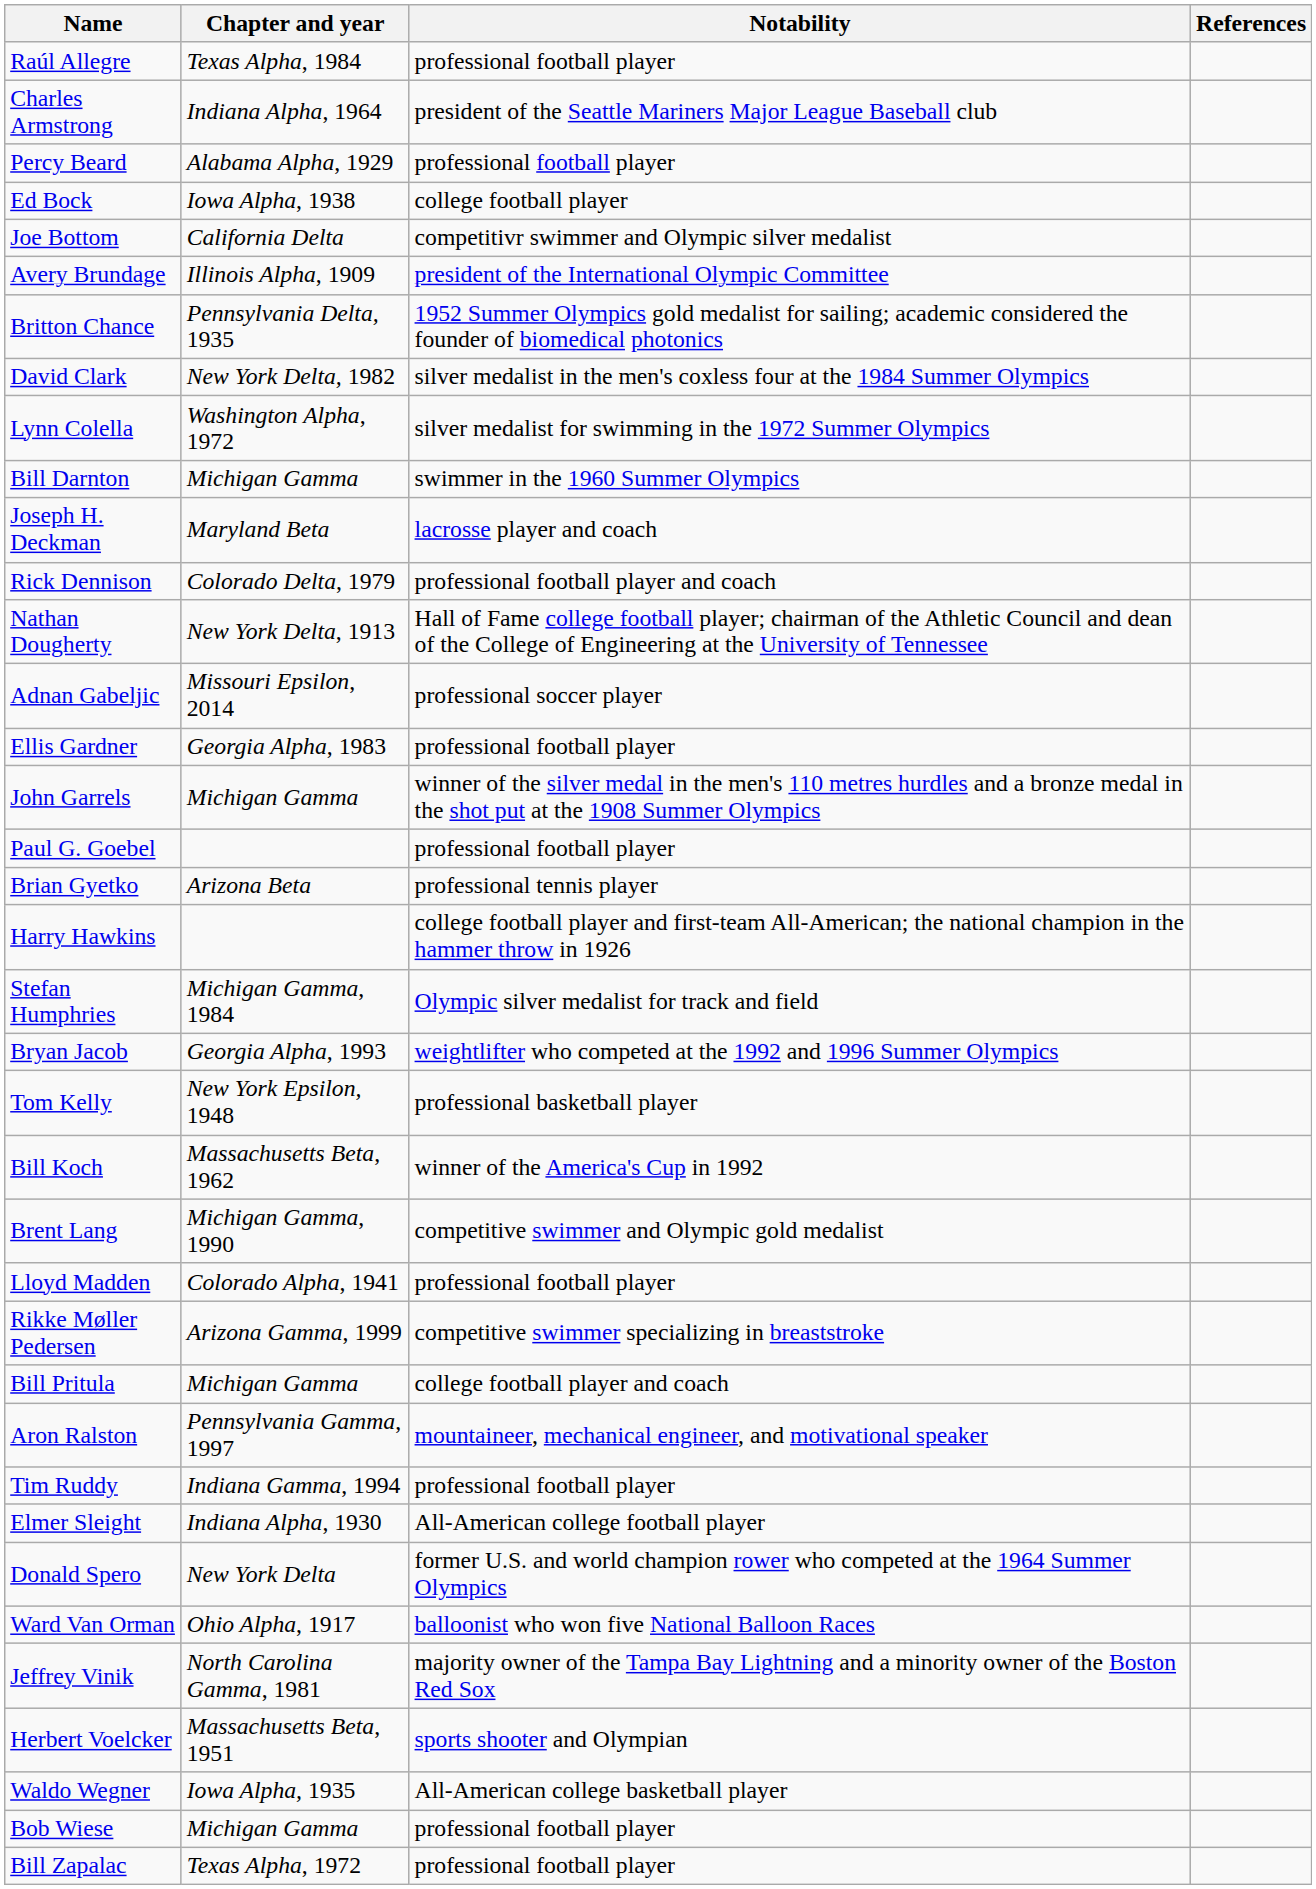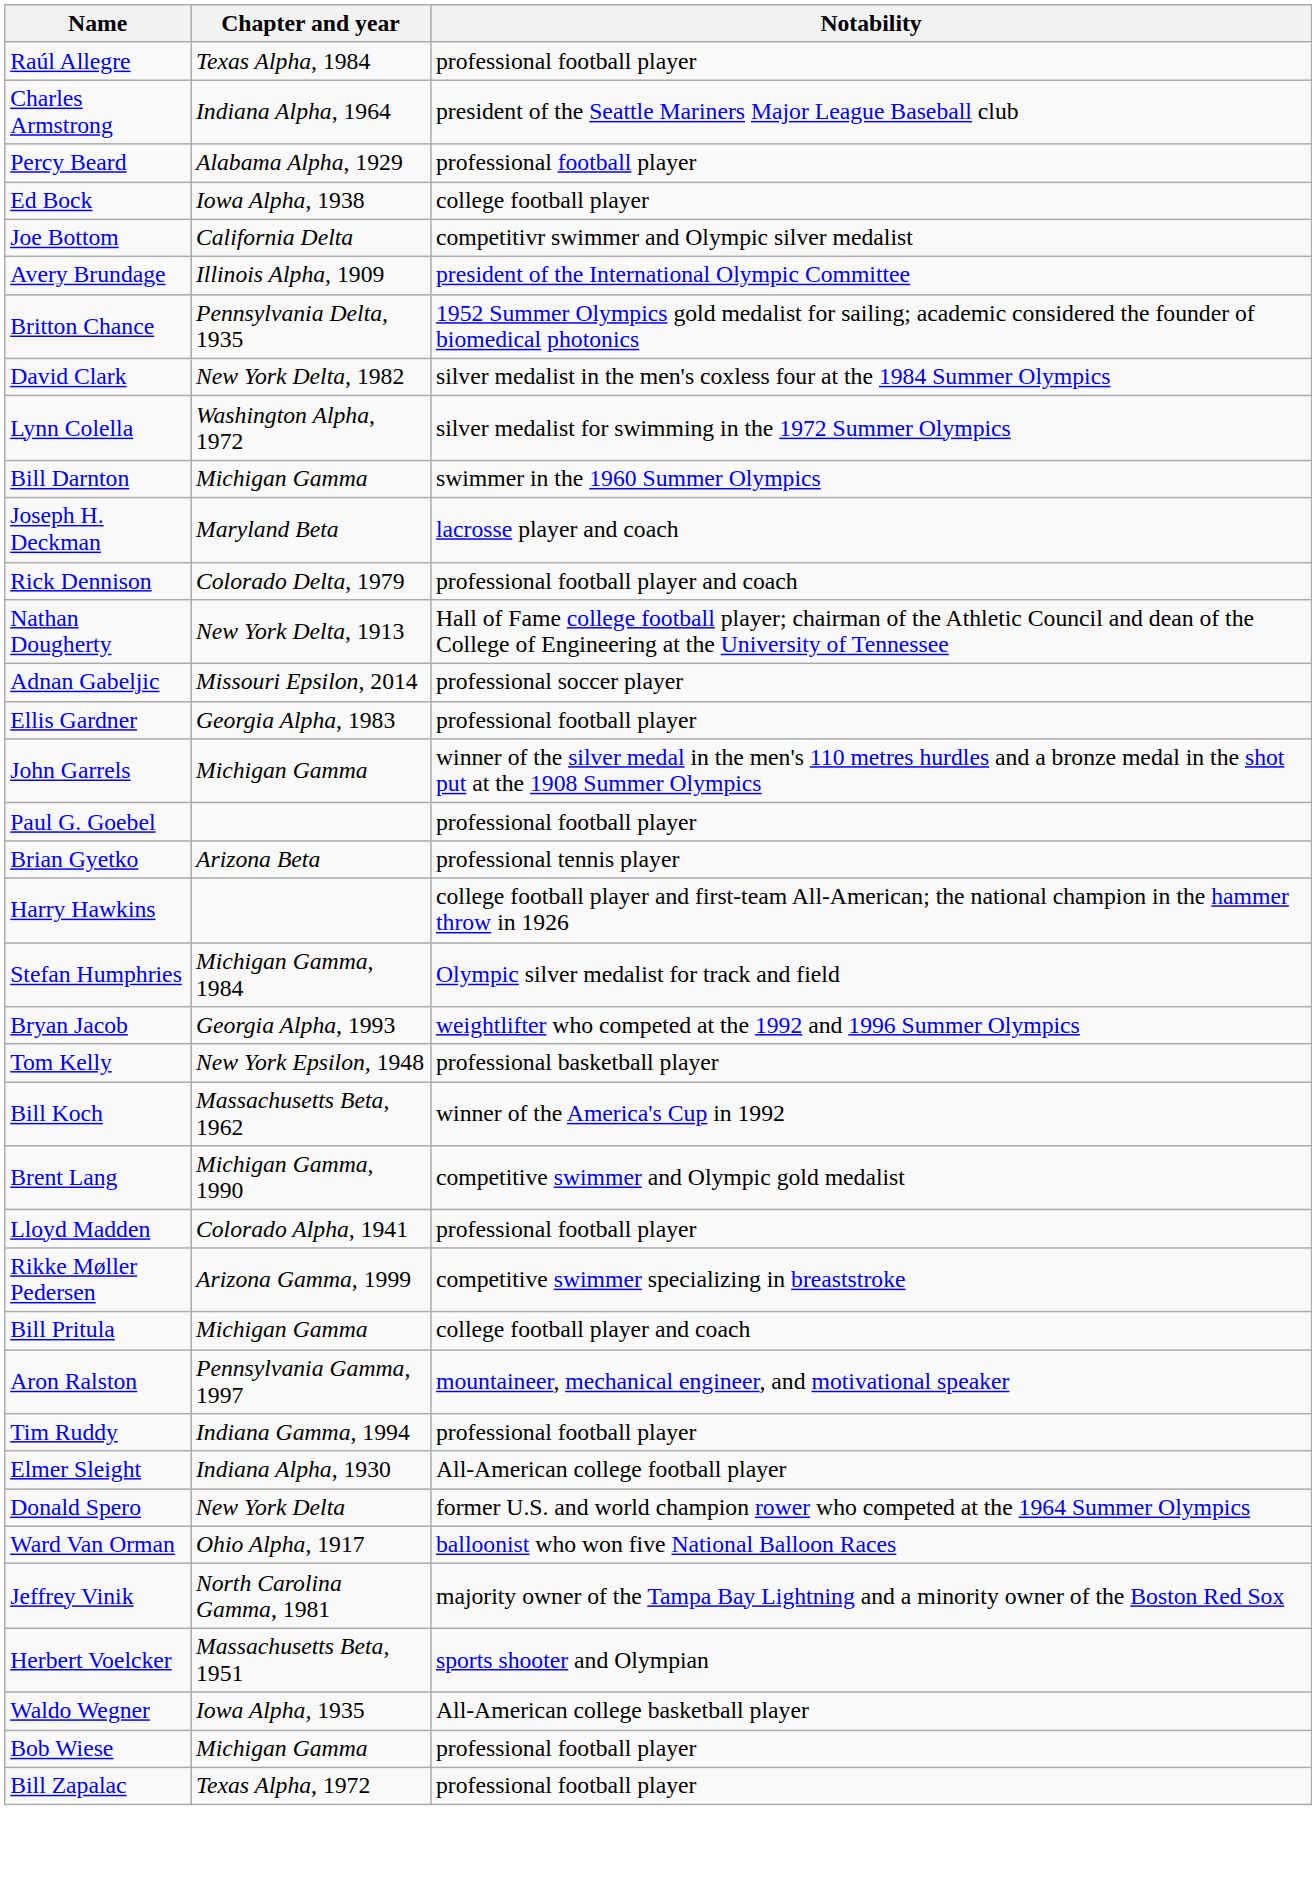- column: References
